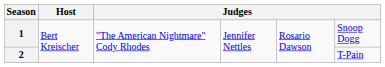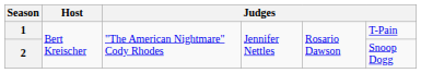1 | column 6: Snoop Dogg -> T-Pain
2 | column 6: T-Pain -> Snoop Dogg
